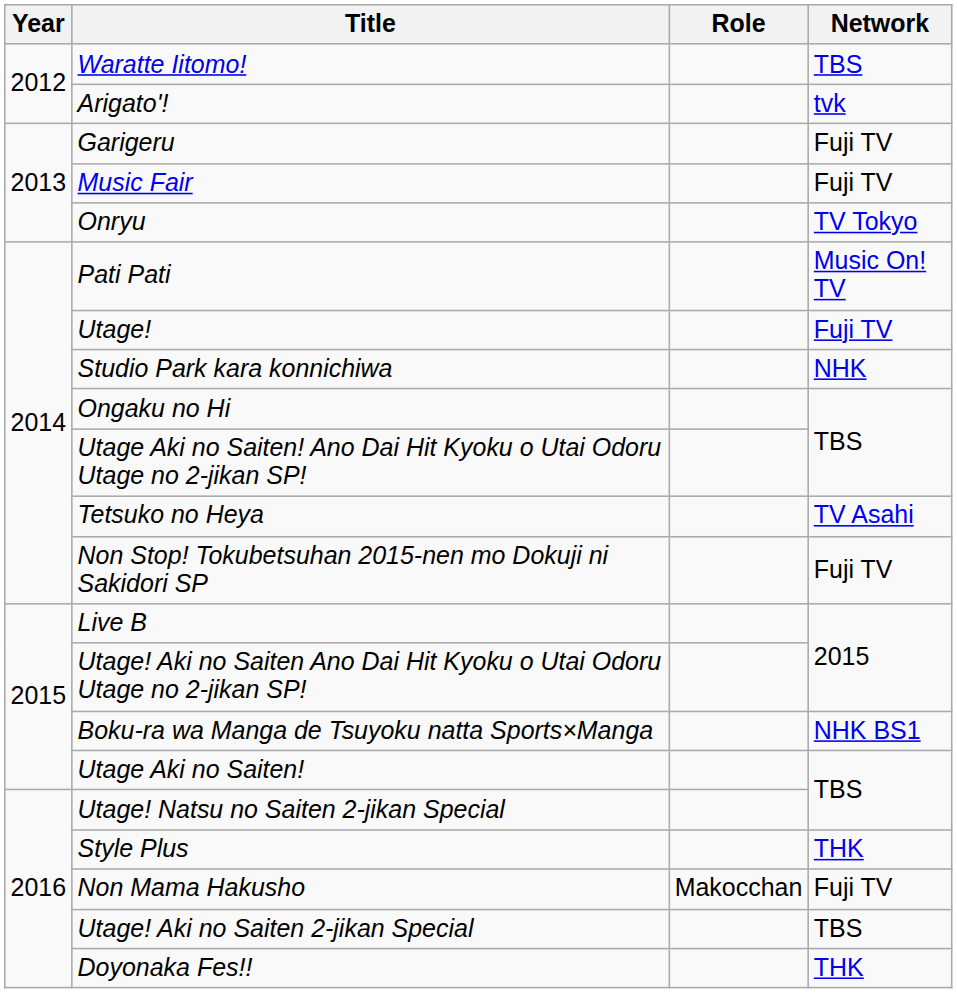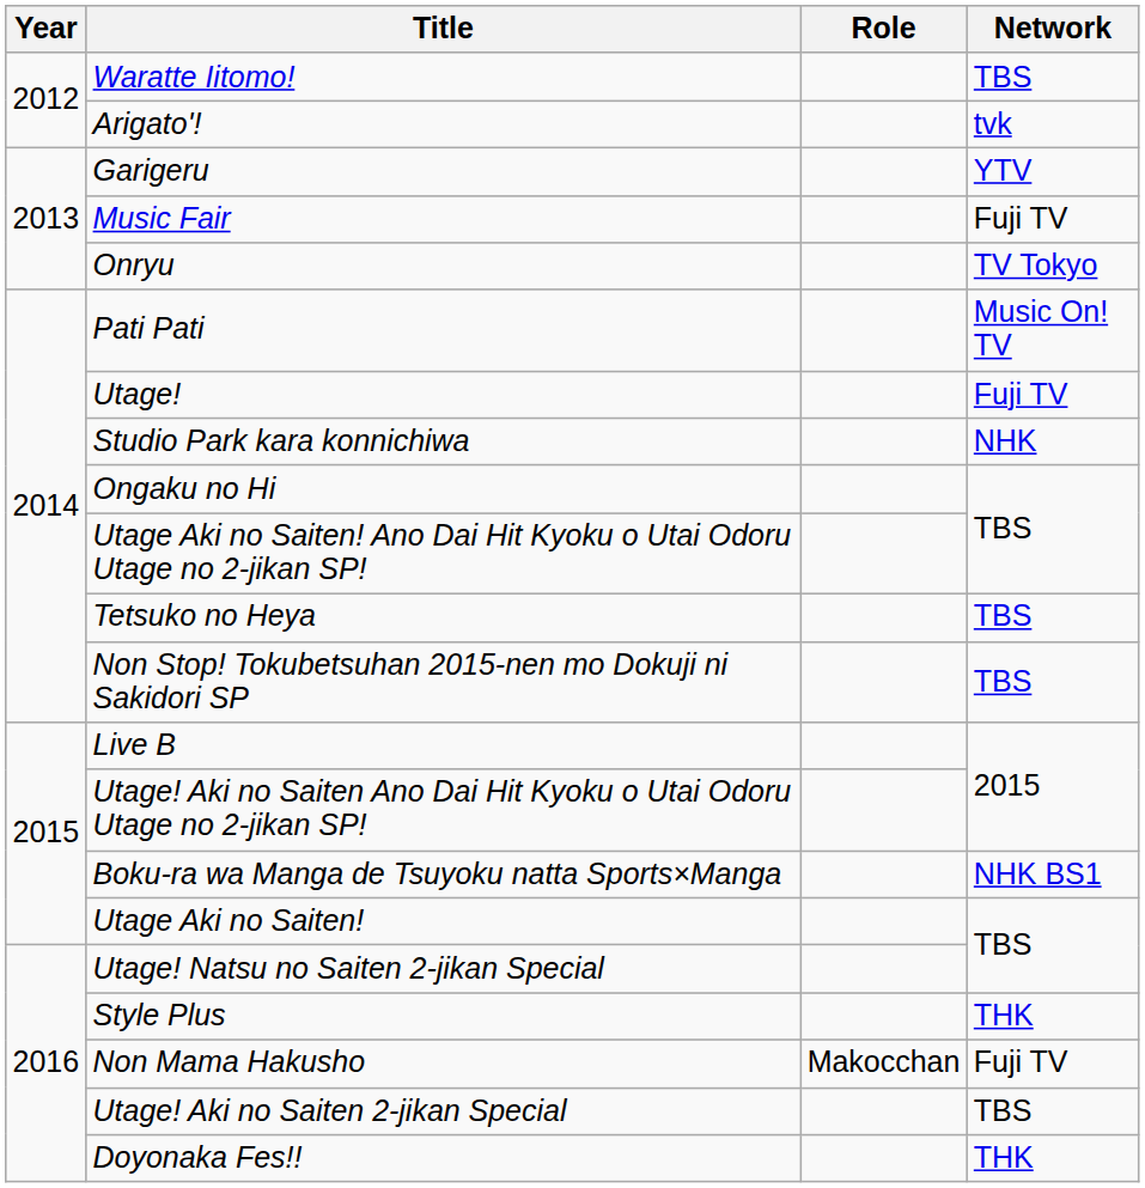Garigeru | Network: Fuji TV -> YTV
Tetsuko no Heya | Network: TV Asahi -> TBS
Non Stop! Tokubetsuhan 2015-nen mo Dokuji ni Sakidori SP | Network: Fuji TV -> TBS
